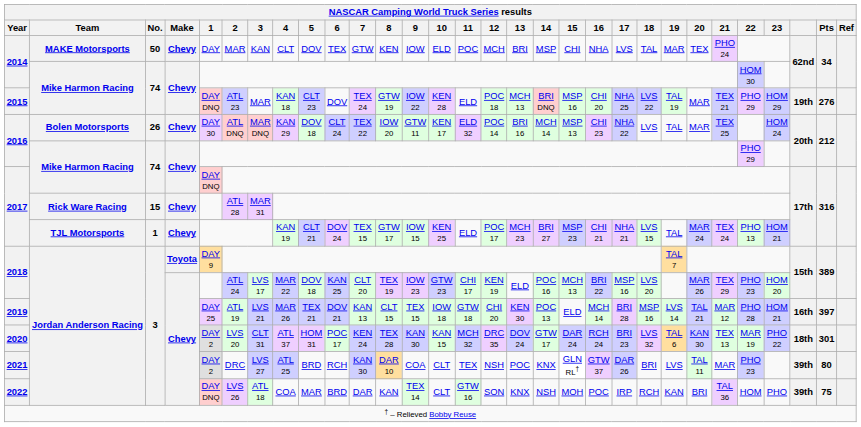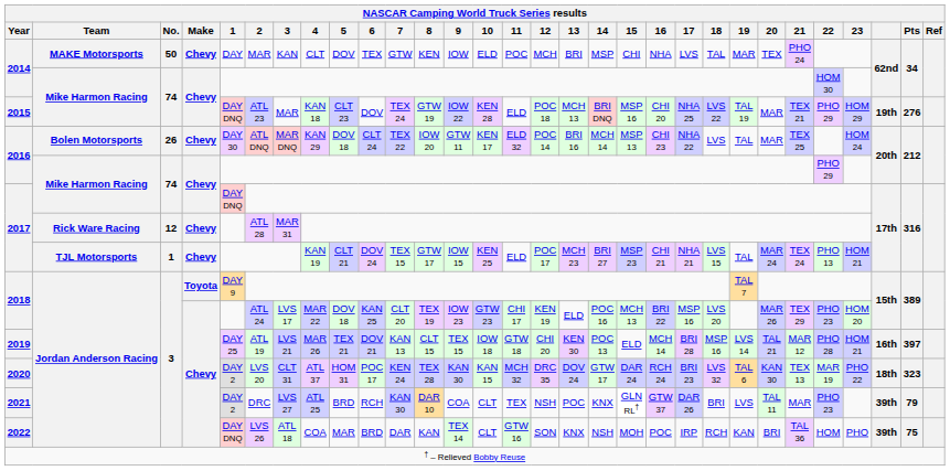2017 / Rick Ware Racing | No.: 15 -> 12
2020 | Pts: 301 -> 323
2021 | Pts: 80 -> 79
